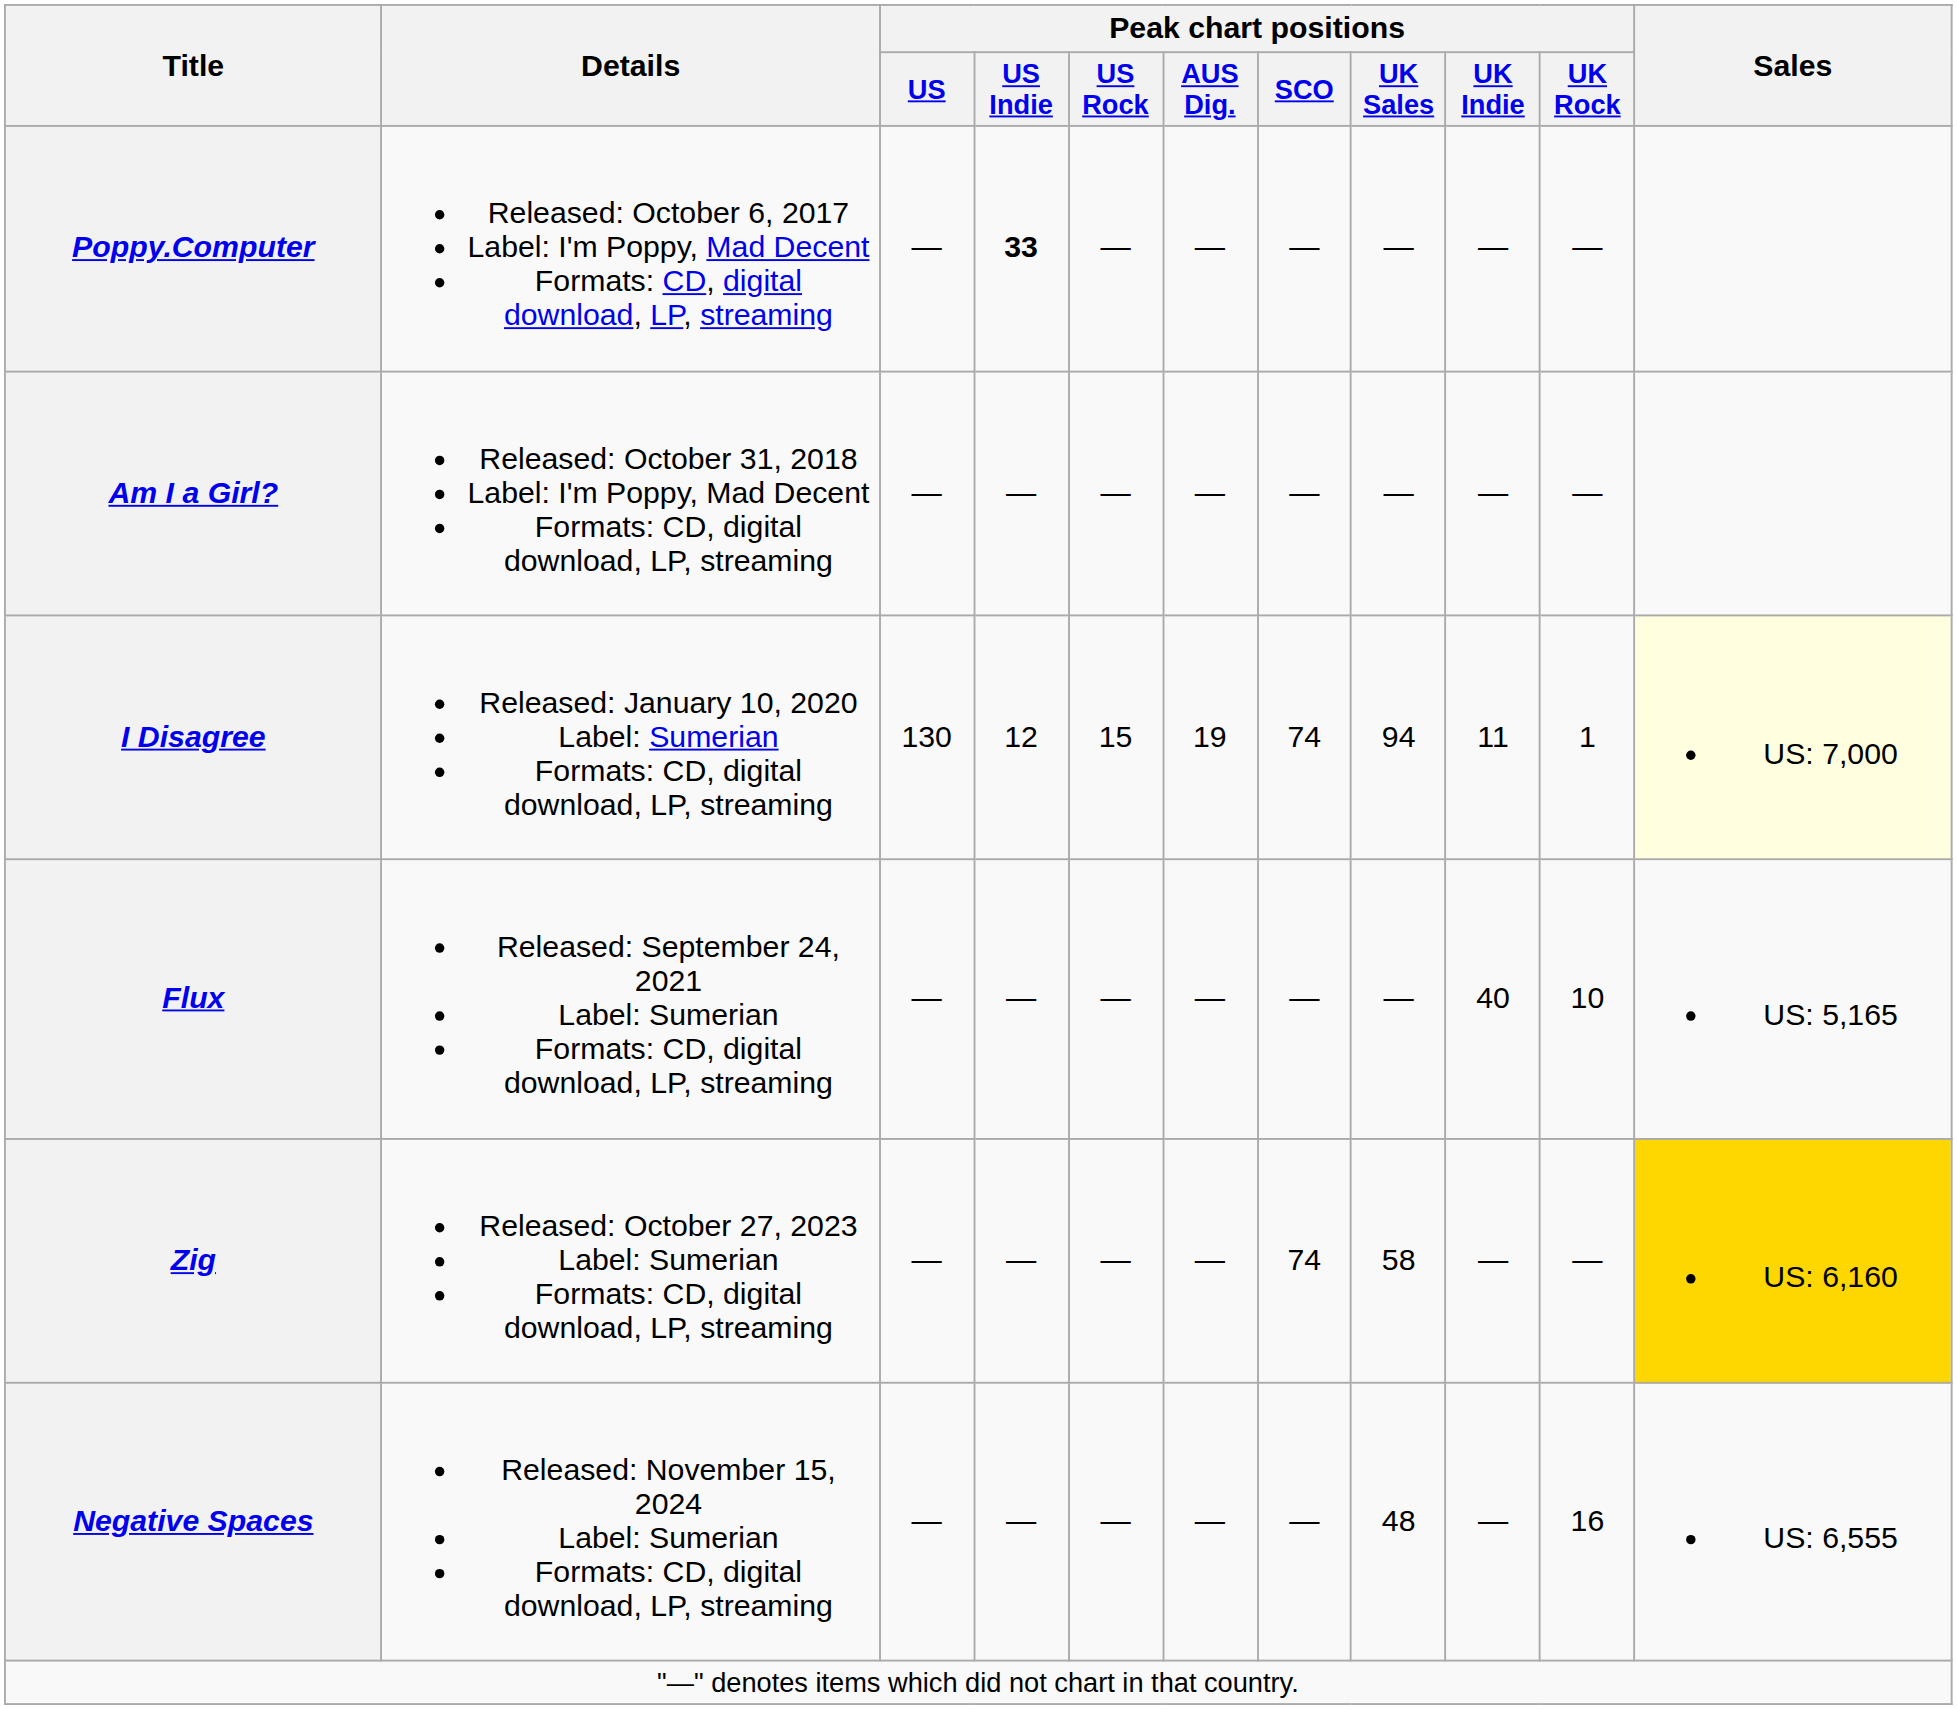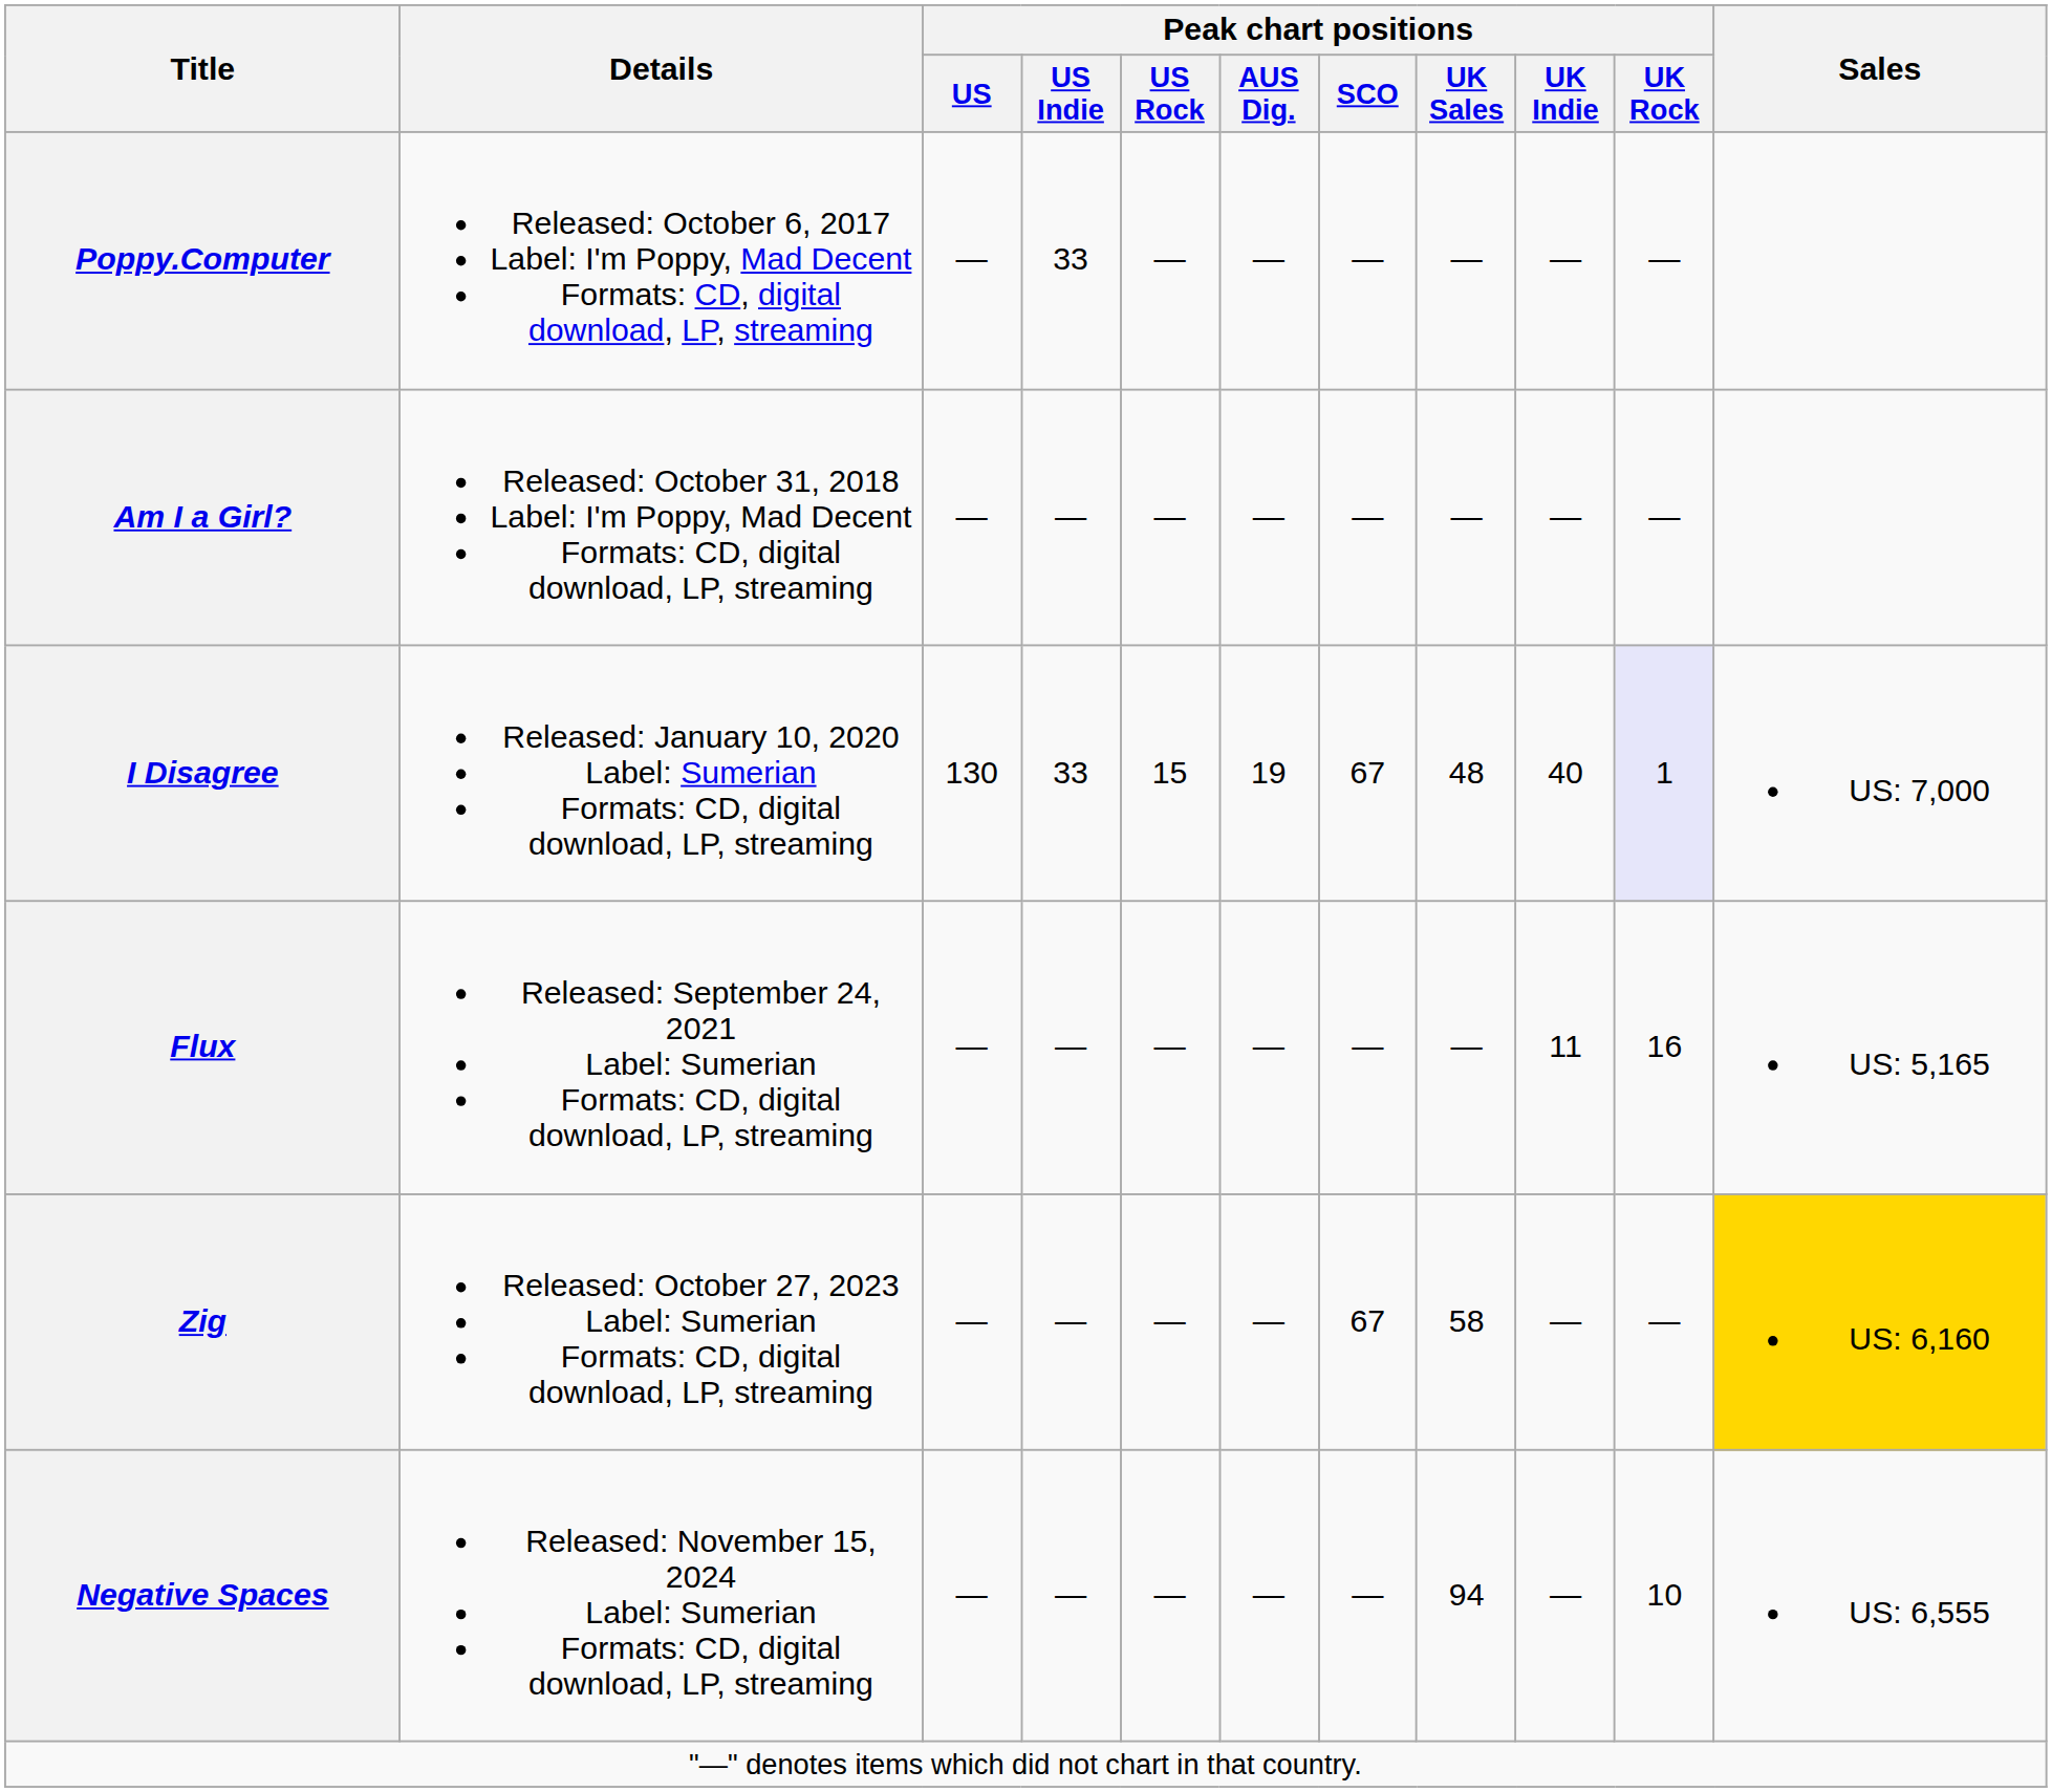Poppy.Computer | Peak chart positions / US Indie: bold -> normal
I Disagree | Peak chart positions / US Indie: 12 -> 33
I Disagree | Peak chart positions / SCO: 74 -> 67
I Disagree | Peak chart positions / UK Sales: 94 -> 48
I Disagree | Peak chart positions / UK Indie: 11 -> 40
I Disagree | Peak chart positions / UK Rock: no background -> lavender background
I Disagree | Sales: lightyellow background -> no background
Flux | Peak chart positions / UK Indie: 40 -> 11
Flux | Peak chart positions / UK Rock: 10 -> 16
Zig | Peak chart positions / SCO: 74 -> 67
Negative Spaces | Peak chart positions / UK Sales: 48 -> 94
Negative Spaces | Peak chart positions / UK Rock: 16 -> 10
